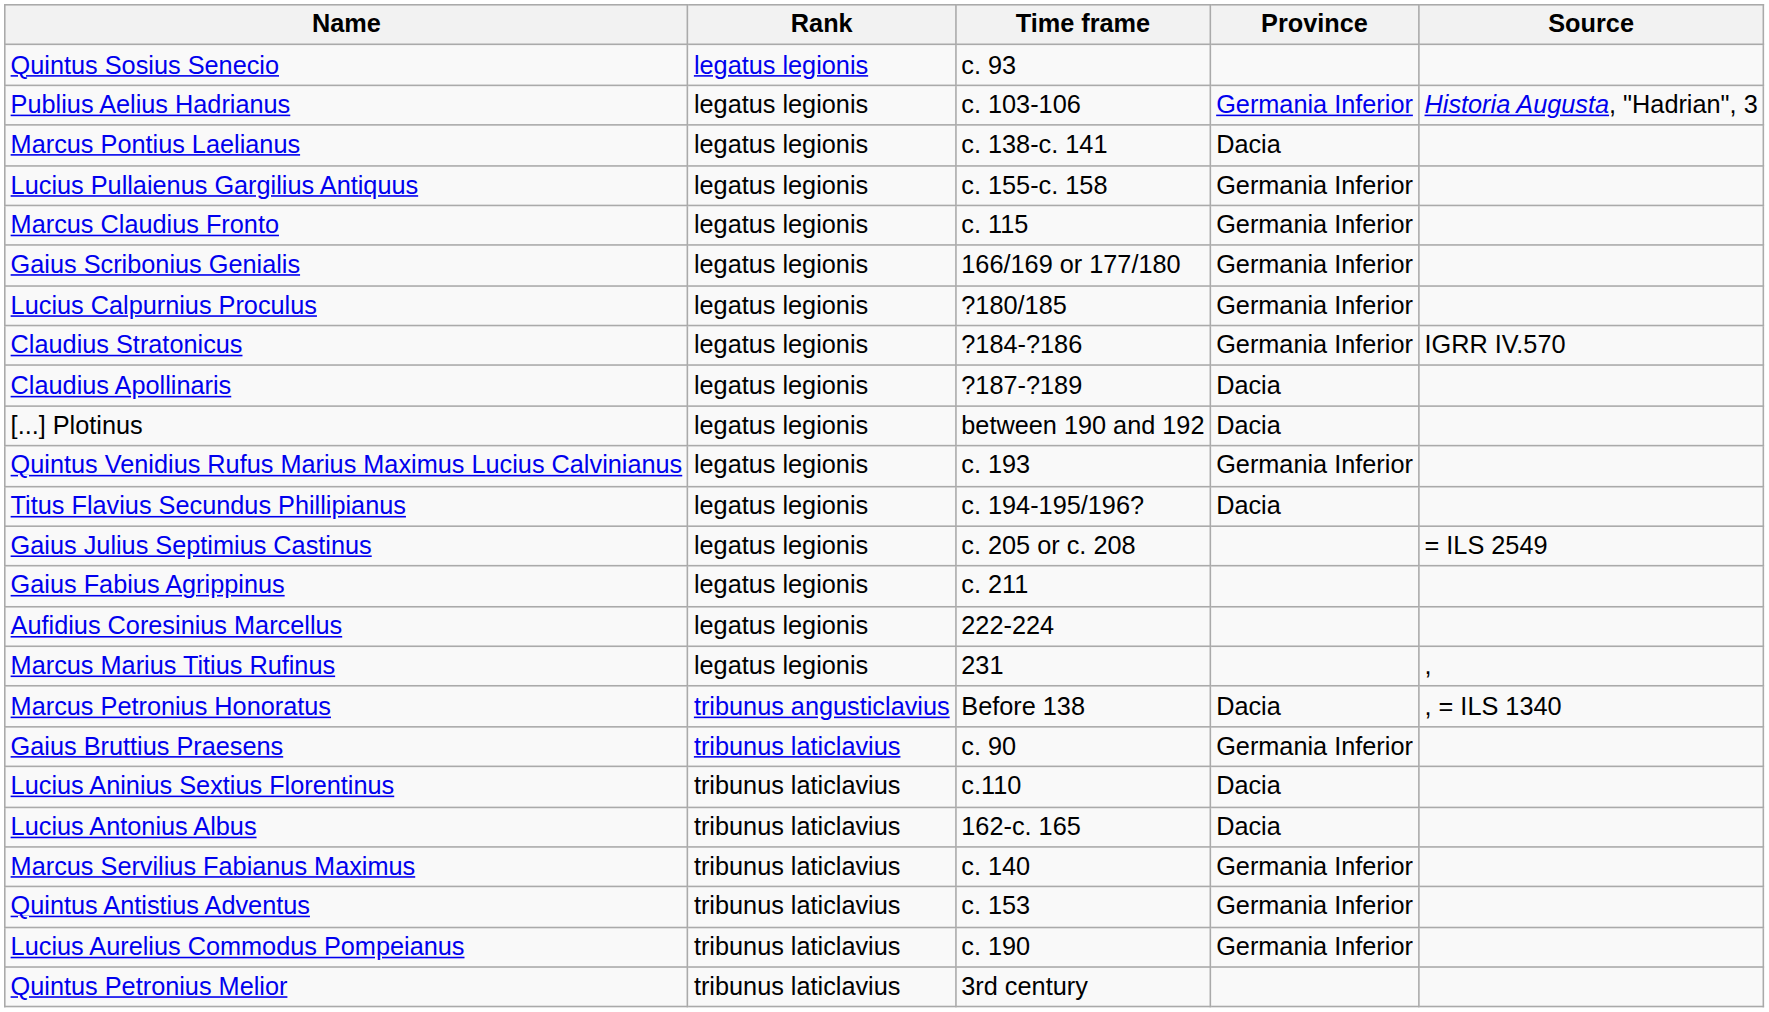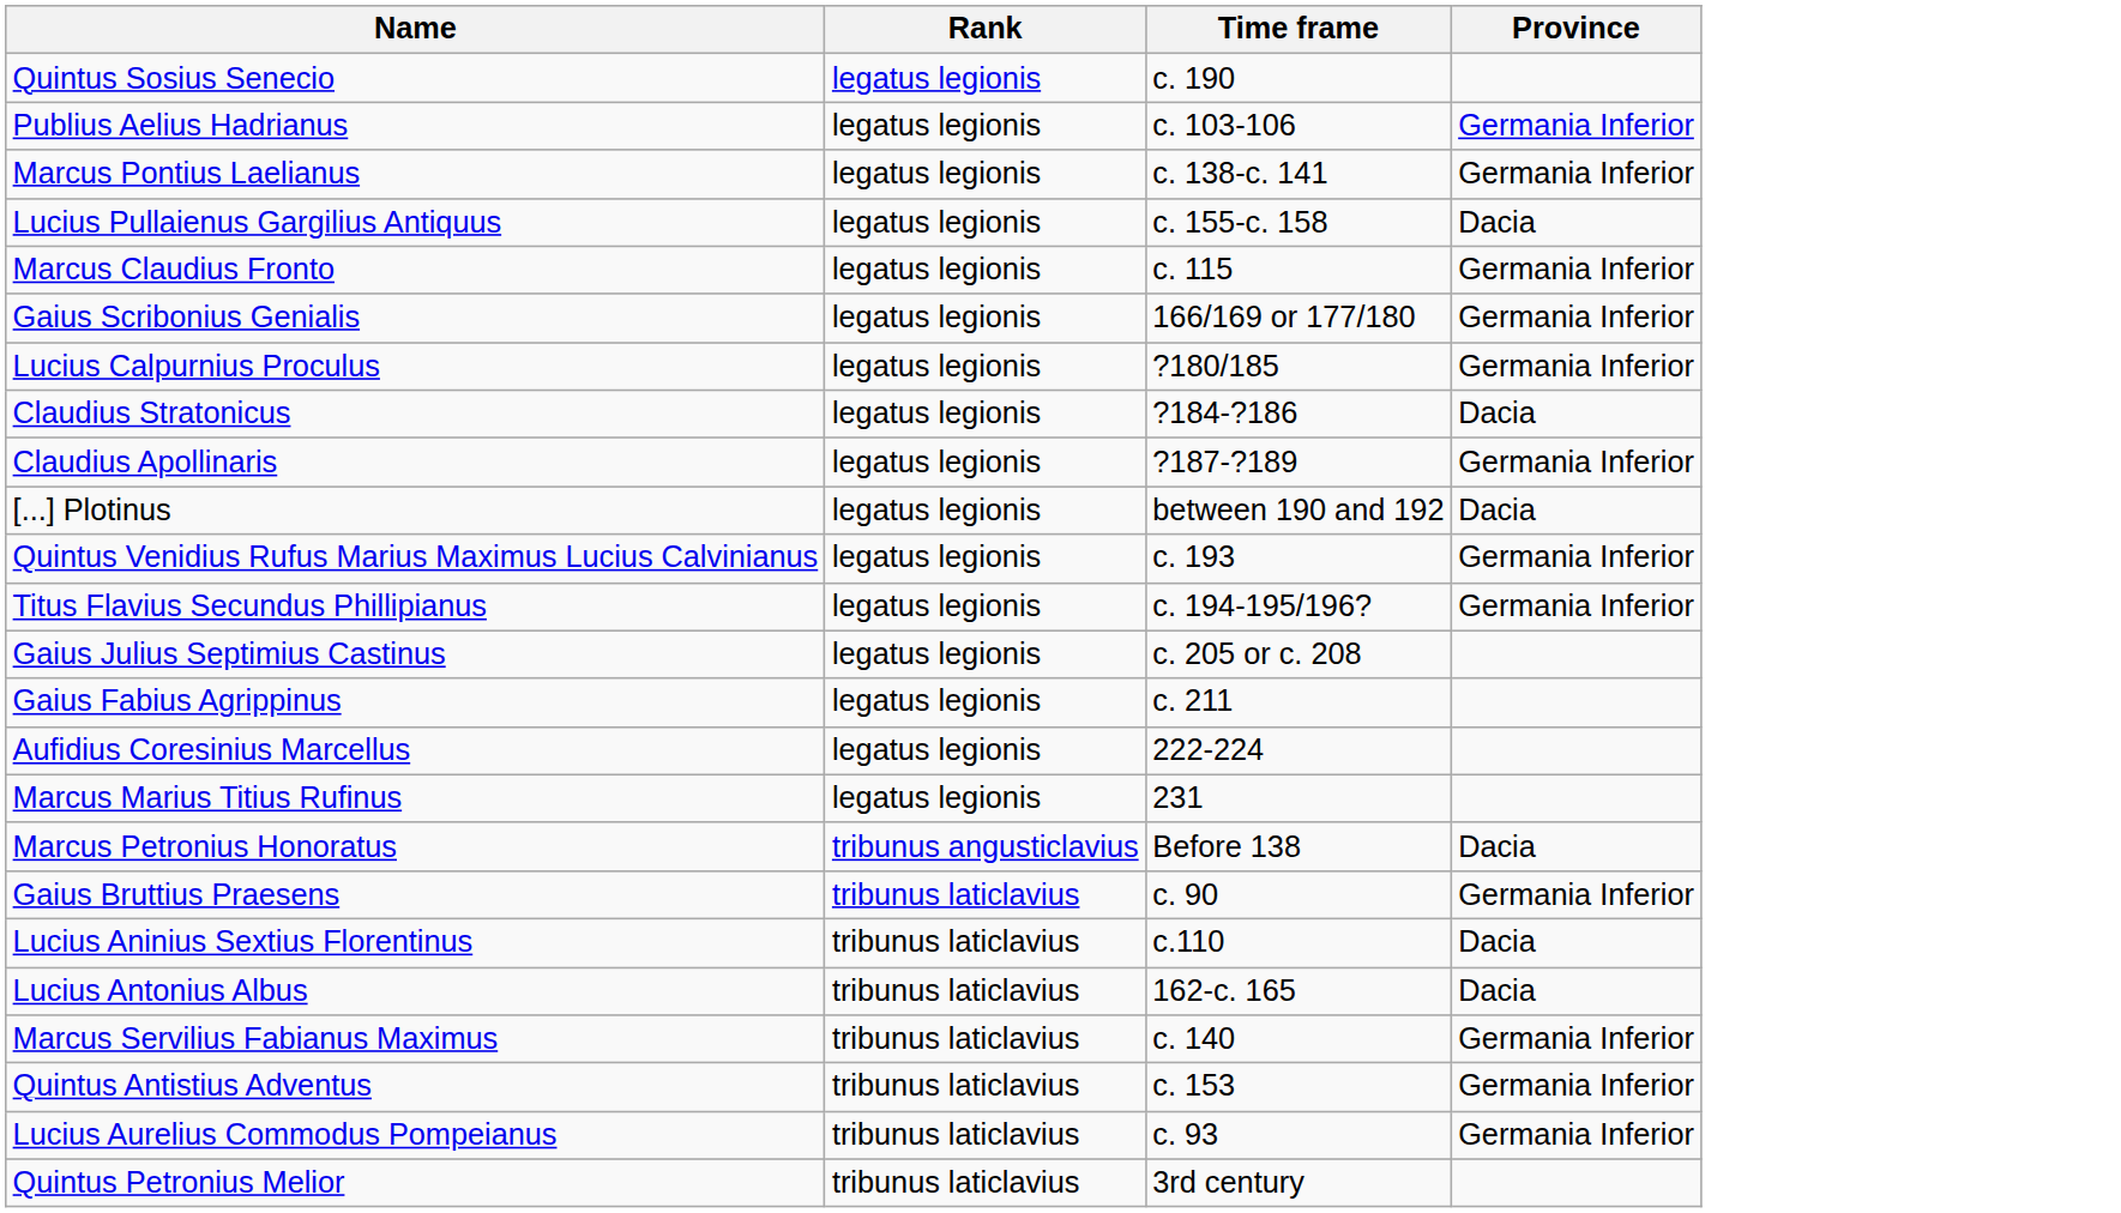- column: Source | Historia Augusta, "Hadrian", 3 | IGRR IV.570 | = ILS 2549 | , | , = ILS 1340
Quintus Sosius Senecio | Time frame: c. 93 -> c. 190
Marcus Pontius Laelianus | Province: Dacia -> Germania Inferior
Lucius Pullaienus Gargilius Antiquus | Province: Germania Inferior -> Dacia
Claudius Stratonicus | Province: Germania Inferior -> Dacia
Claudius Apollinaris | Province: Dacia -> Germania Inferior
Titus Flavius Secundus Phillipianus | Province: Dacia -> Germania Inferior
Lucius Aurelius Commodus Pompeianus | Time frame: c. 190 -> c. 93
